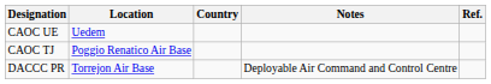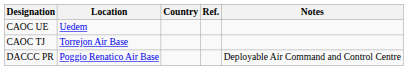columns swapped: Notes <-> Ref.
CAOC TJ | Location: Poggio Renatico Air Base -> Torrejon Air Base
DACCC PR | Location: Torrejon Air Base -> Poggio Renatico Air Base
